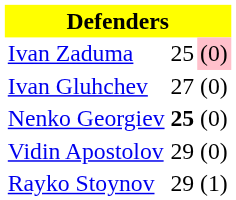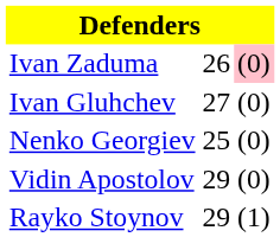Ivan Zaduma | column 2: 25 -> 26
Nenko Georgiev | column 2: bold -> normal
